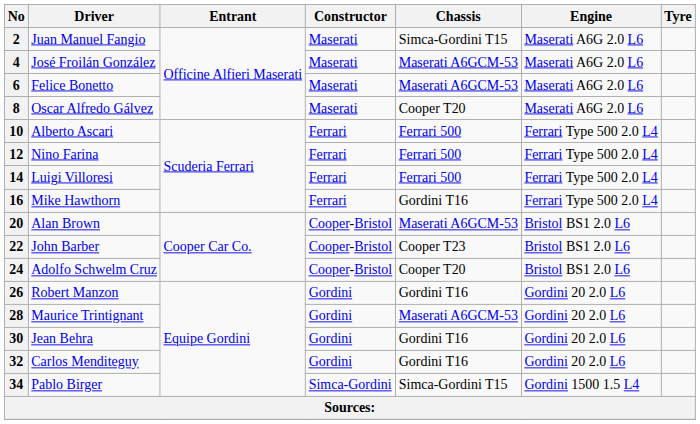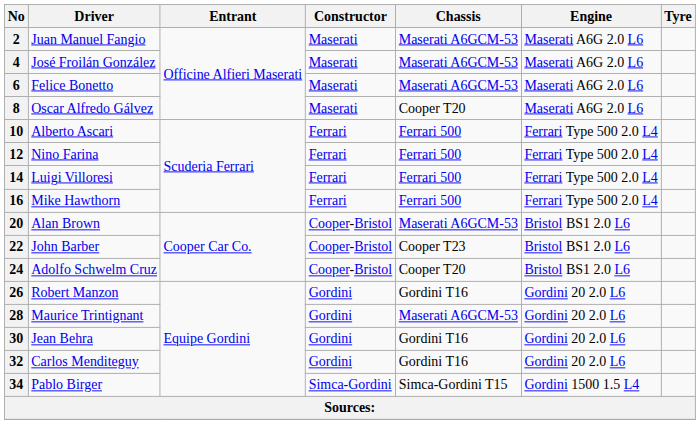2 | Chassis: Simca-Gordini T15 -> Maserati A6GCM-53
16 | Chassis: Gordini T16 -> Ferrari 500
